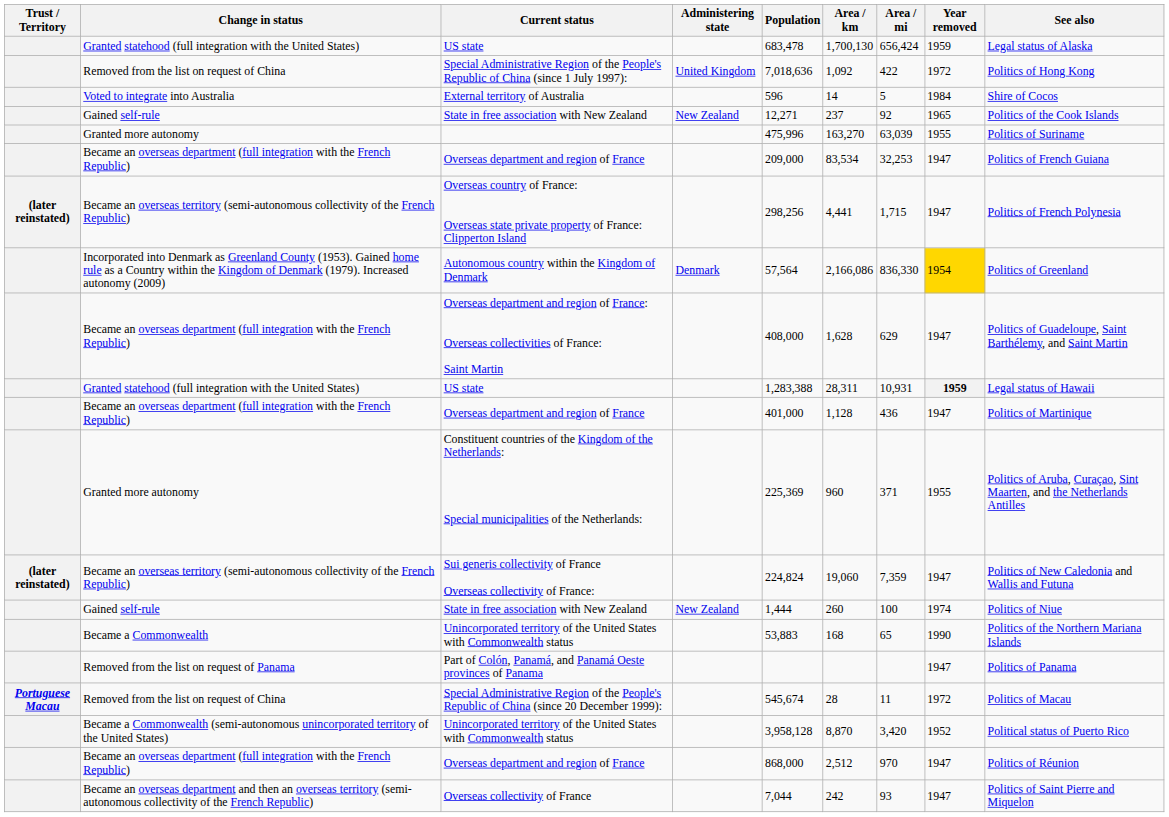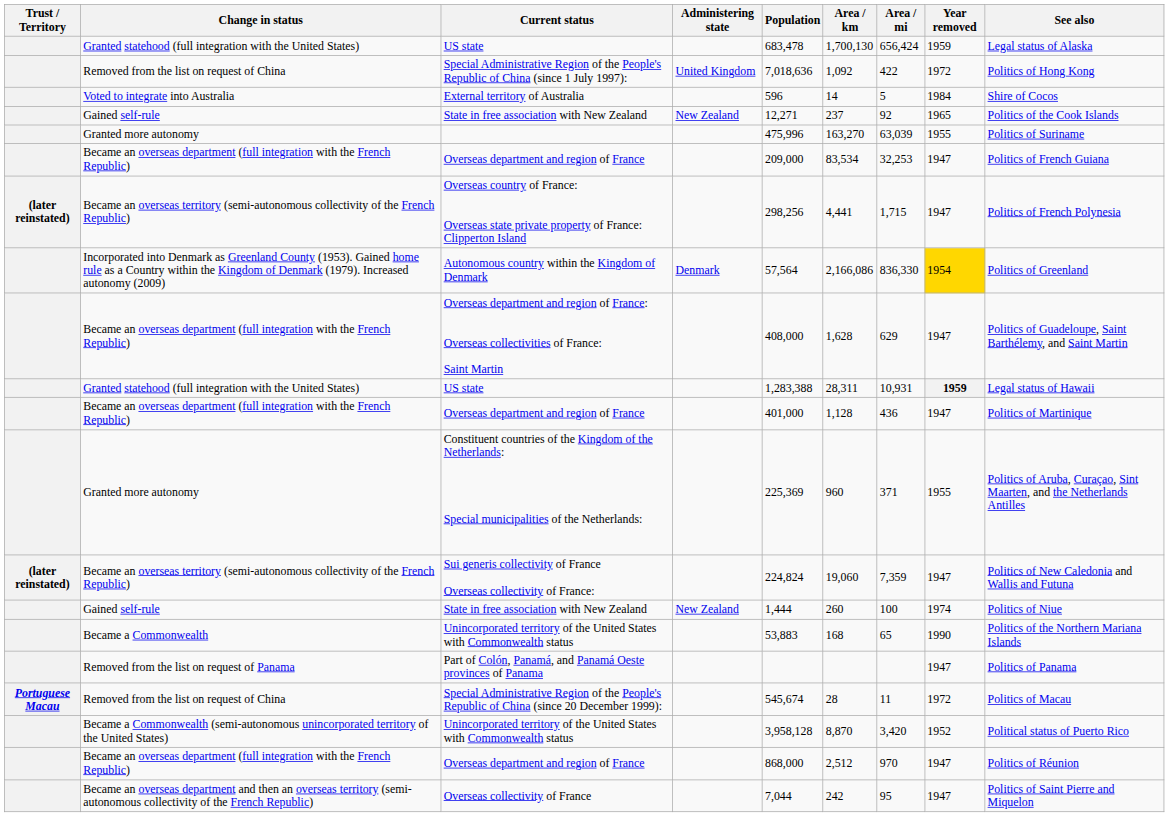Overseas collectivity of France | Area / mi: 93 -> 95
